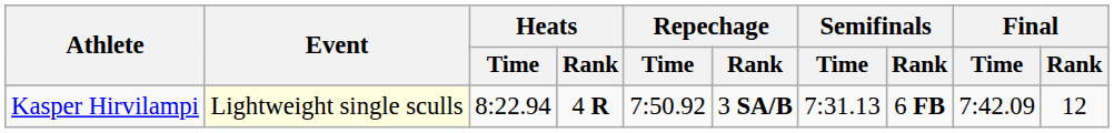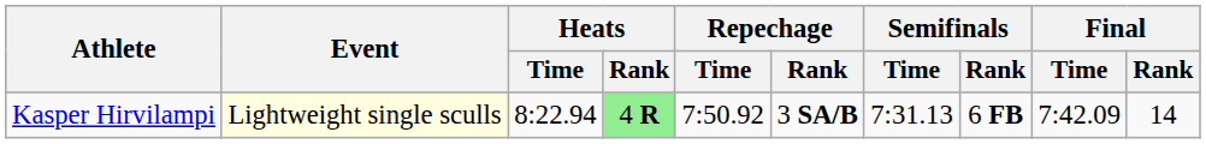Kasper Hirvilampi | Heats / Rank: no background -> lightgreen background
Kasper Hirvilampi | Final / Rank: 12 -> 14
